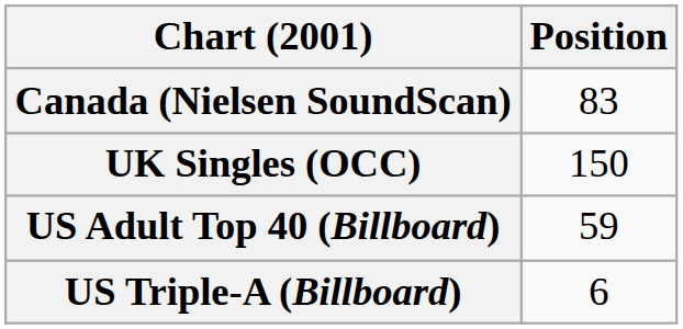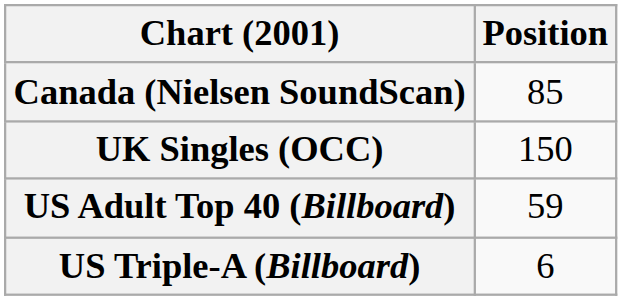Canada (Nielsen SoundScan) | Position: 83 -> 85
